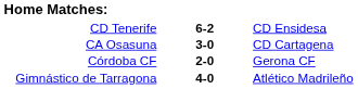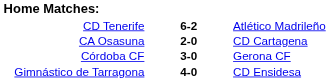CD Tenerife | column 3: CD Ensidesa -> Atlético Madrileño
CA Osasuna | column 2: 3-0 -> 2-0
Córdoba CF | column 2: 2-0 -> 3-0
Gimnástico de Tarragona | column 3: Atlético Madrileño -> CD Ensidesa
